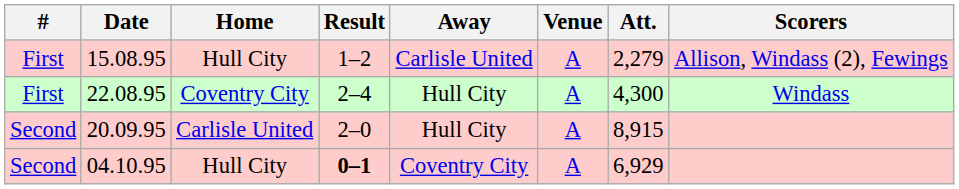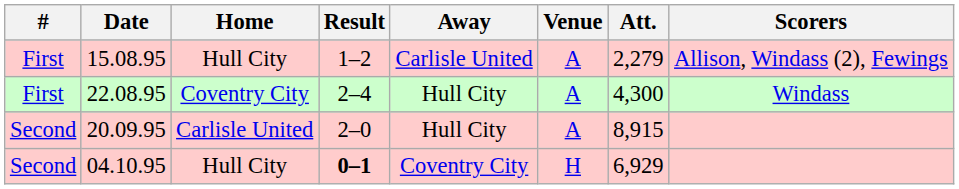04.10.95 | Venue: A -> H
